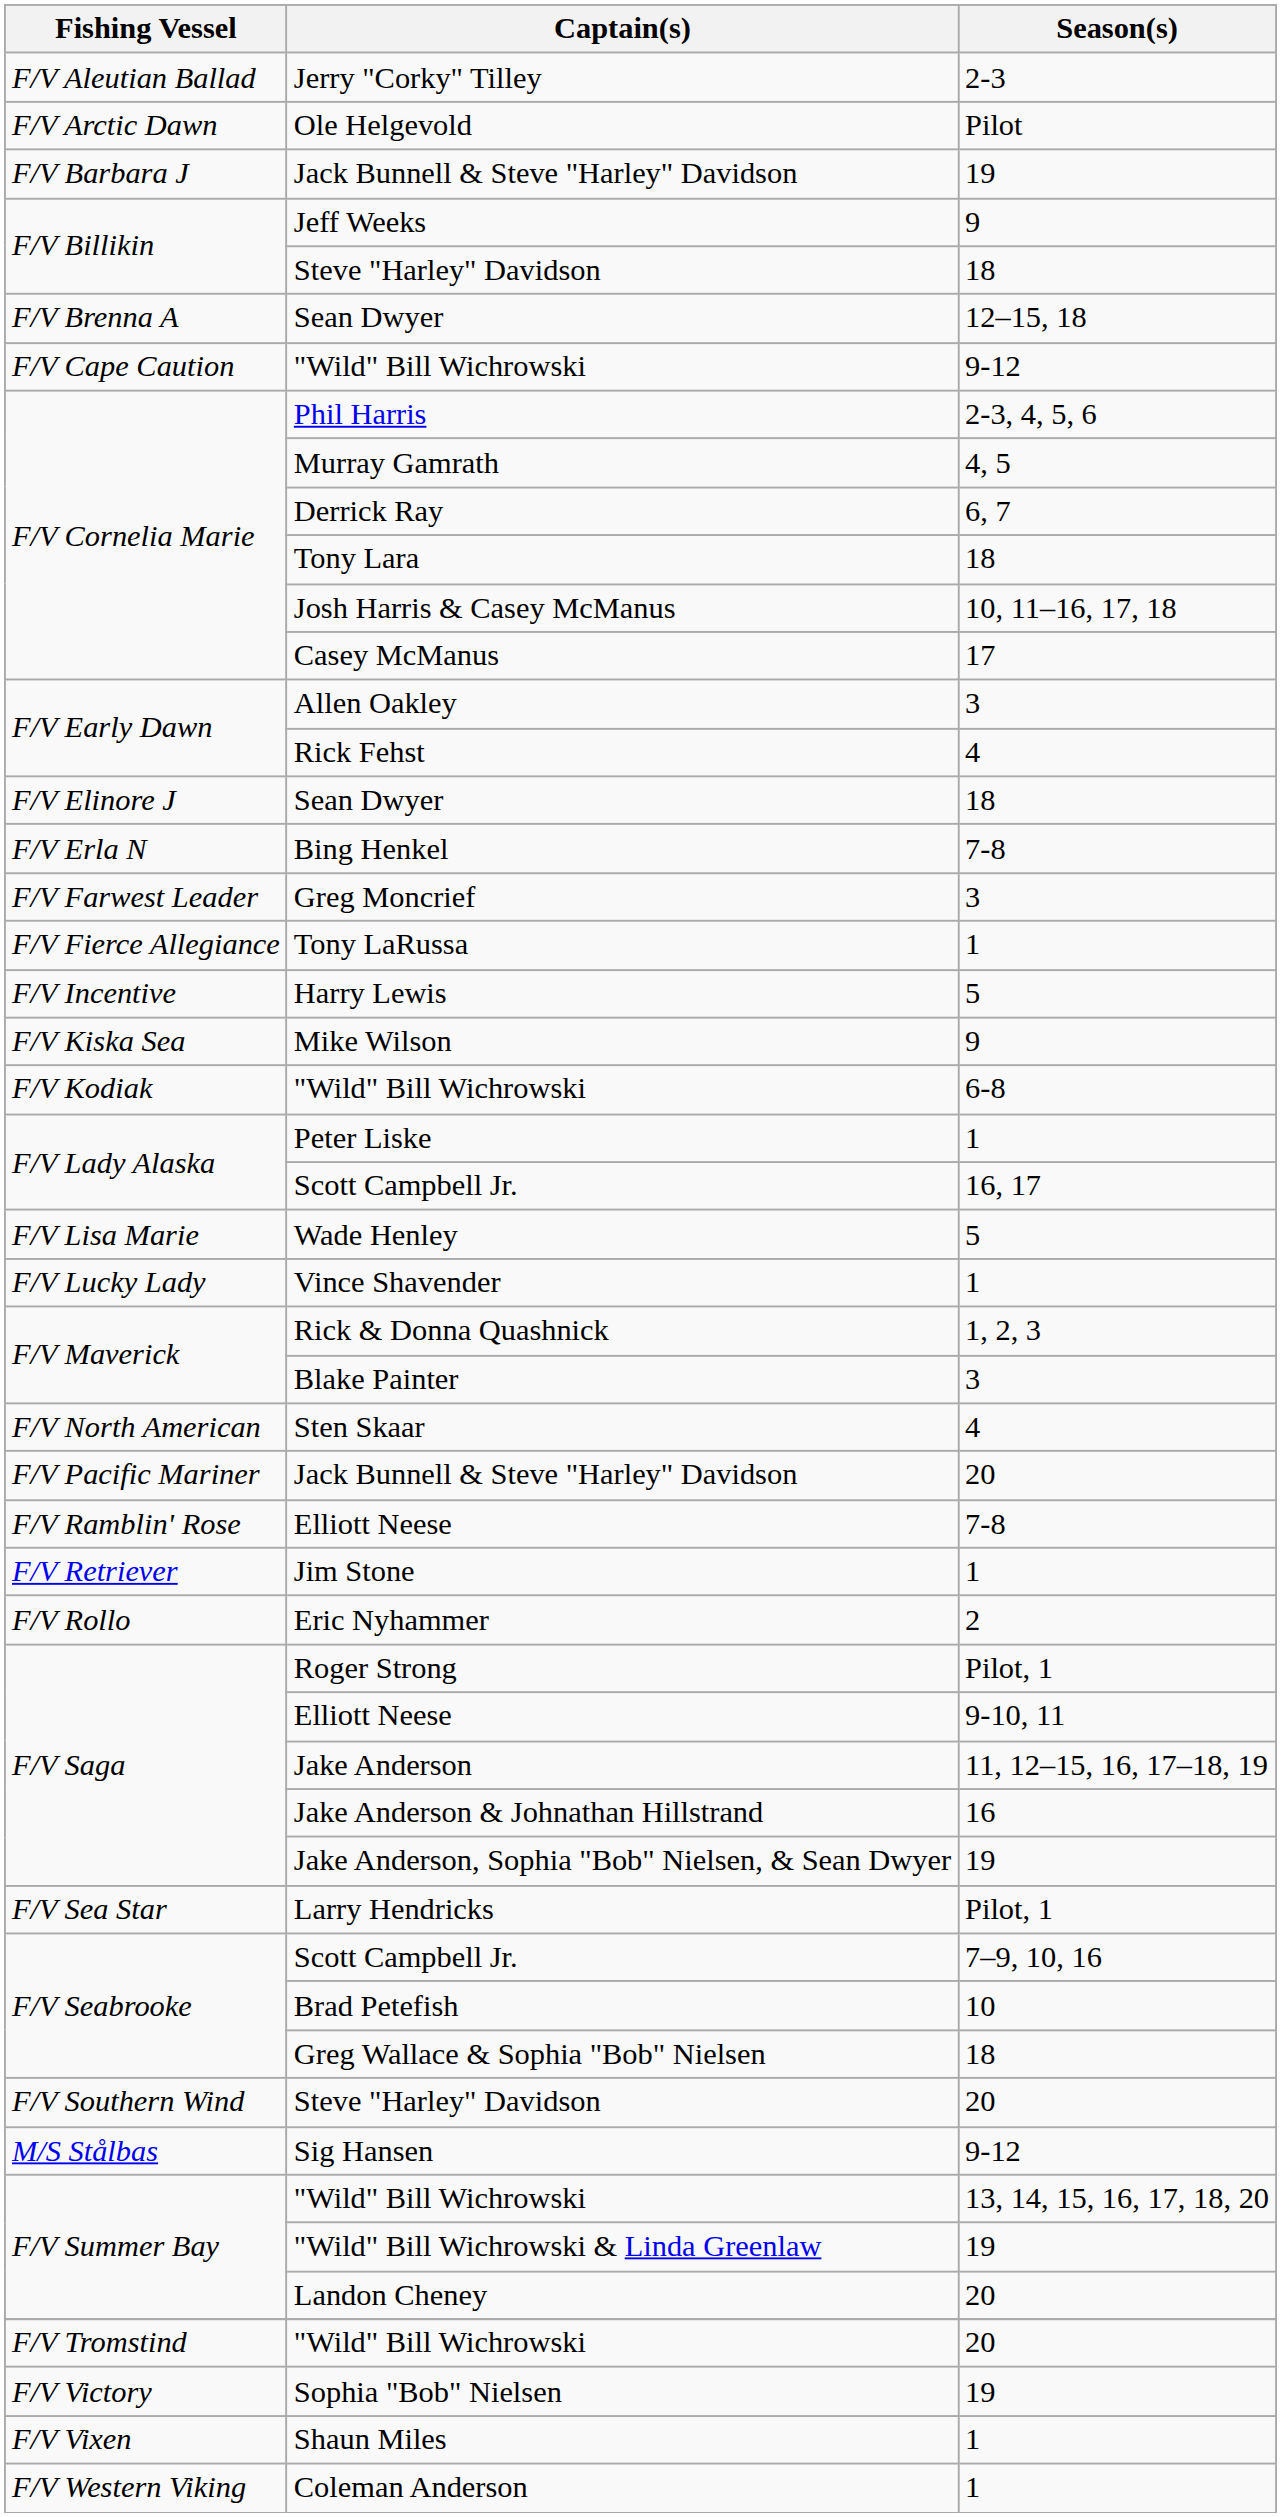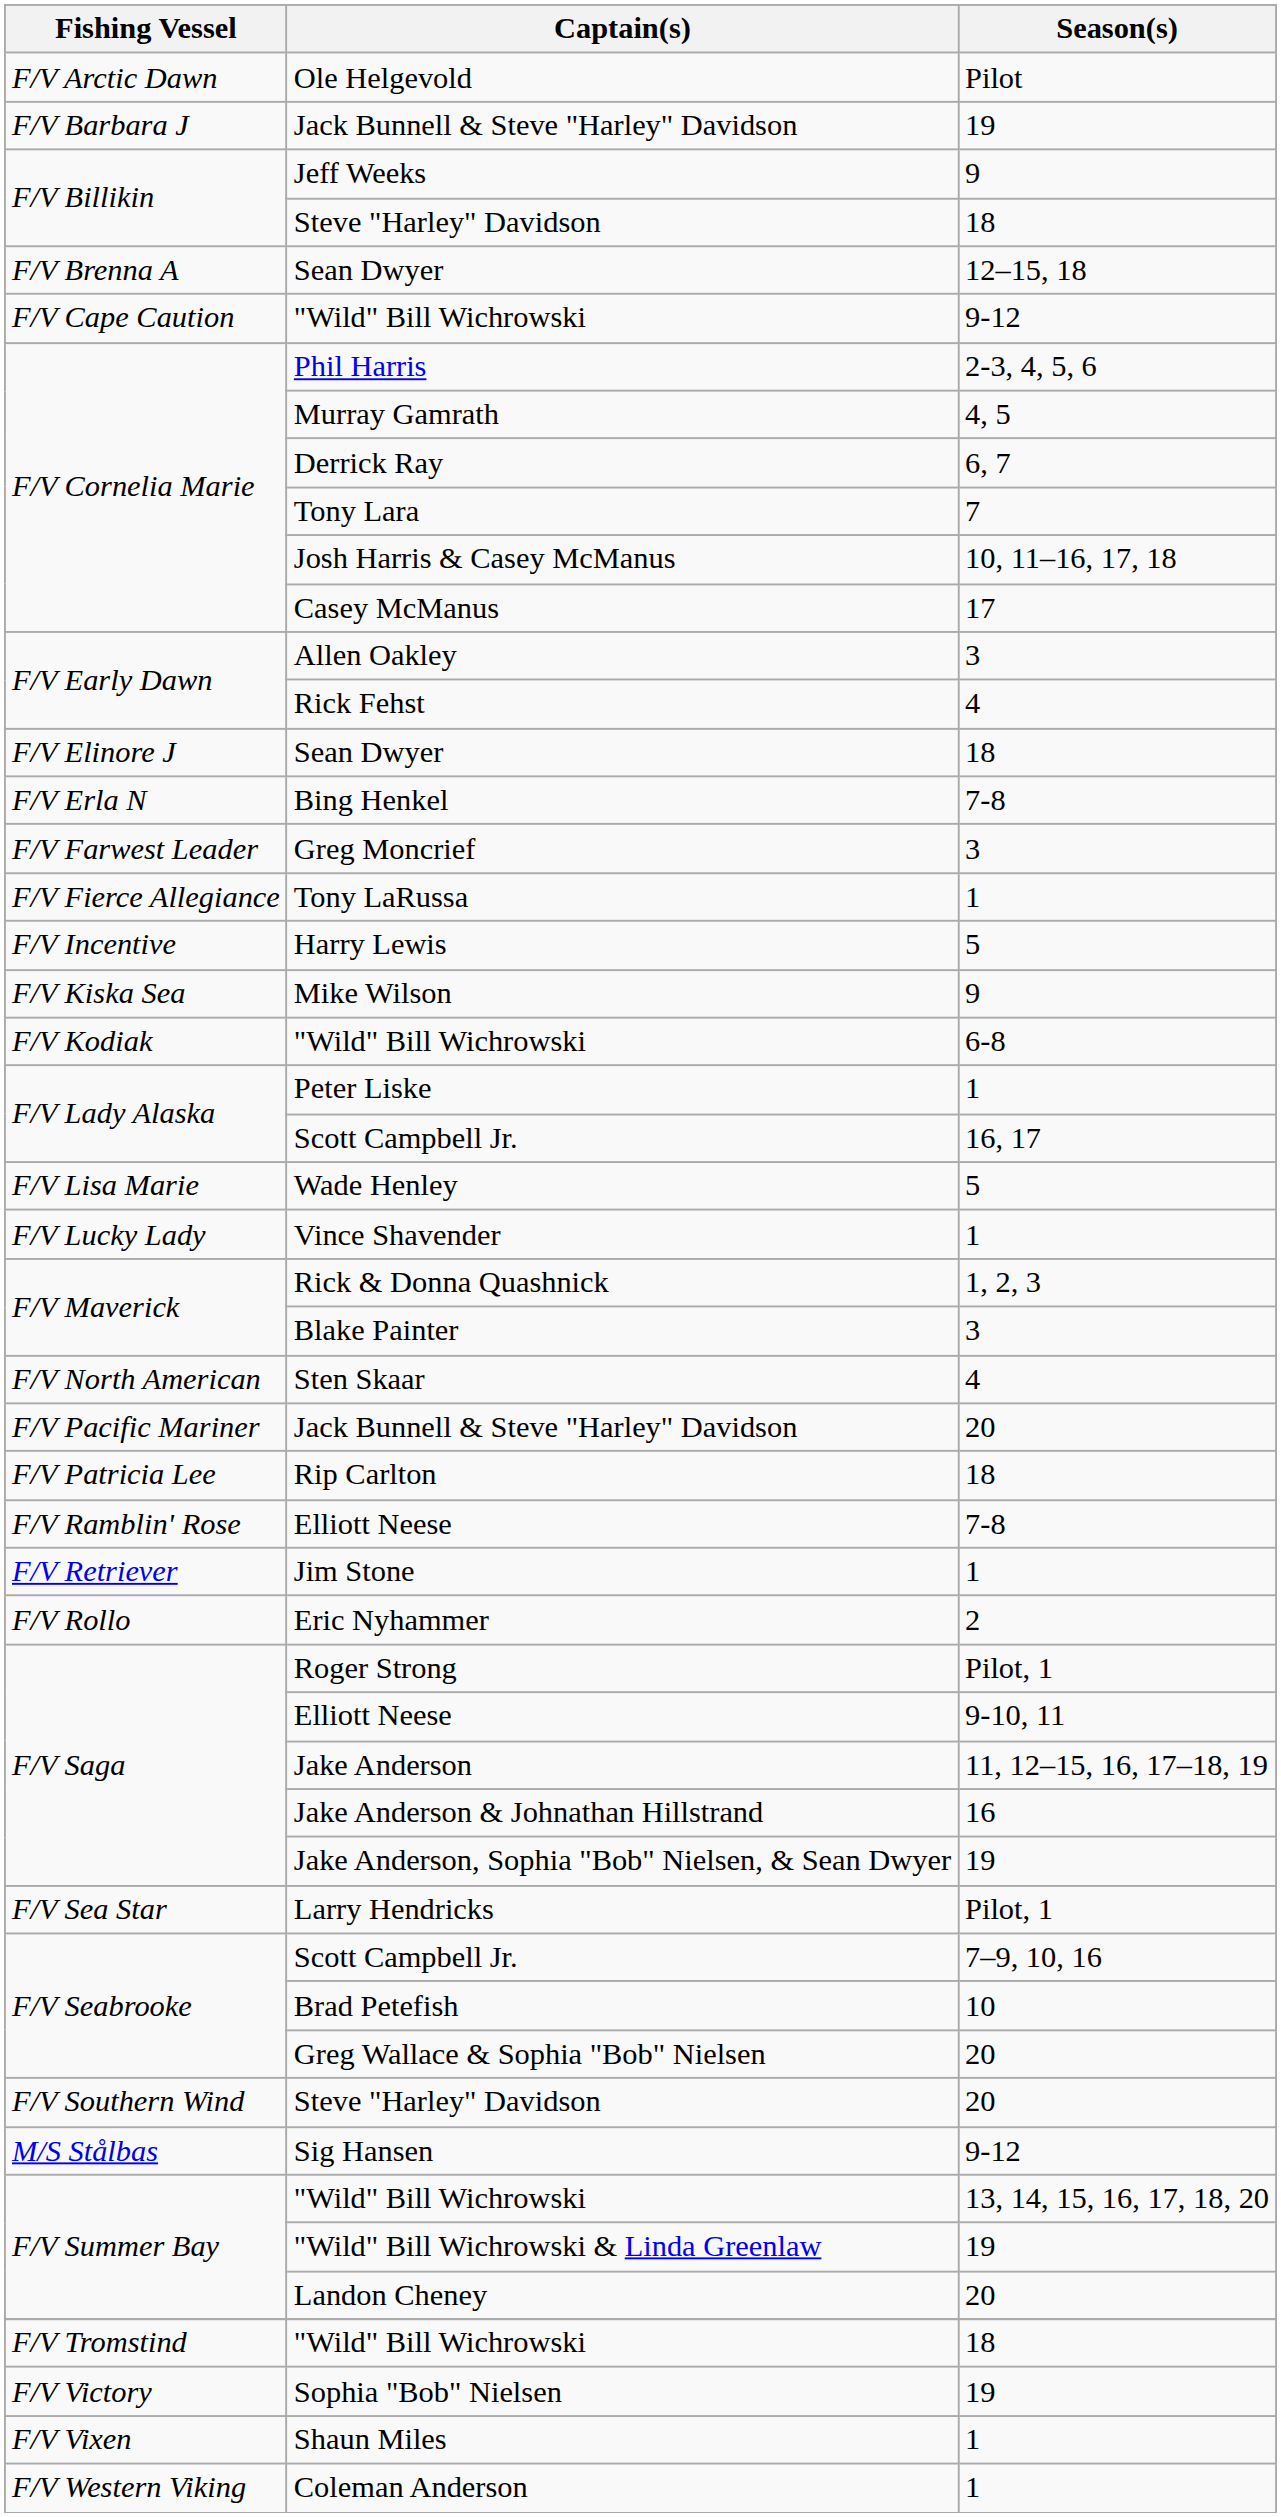- row: F/V Aleutian Ballad | Jerry "Corky" Tilley | 2-3
Tony Lara | Season(s): 18 -> 7
+ row: F/V Patricia Lee | Rip Carlton | 18
Greg Wallace & Sophia "Bob" Nielsen | Season(s): 18 -> 20
F/V Tromstind / "Wild" Bill Wichrowski | Season(s): 20 -> 18
